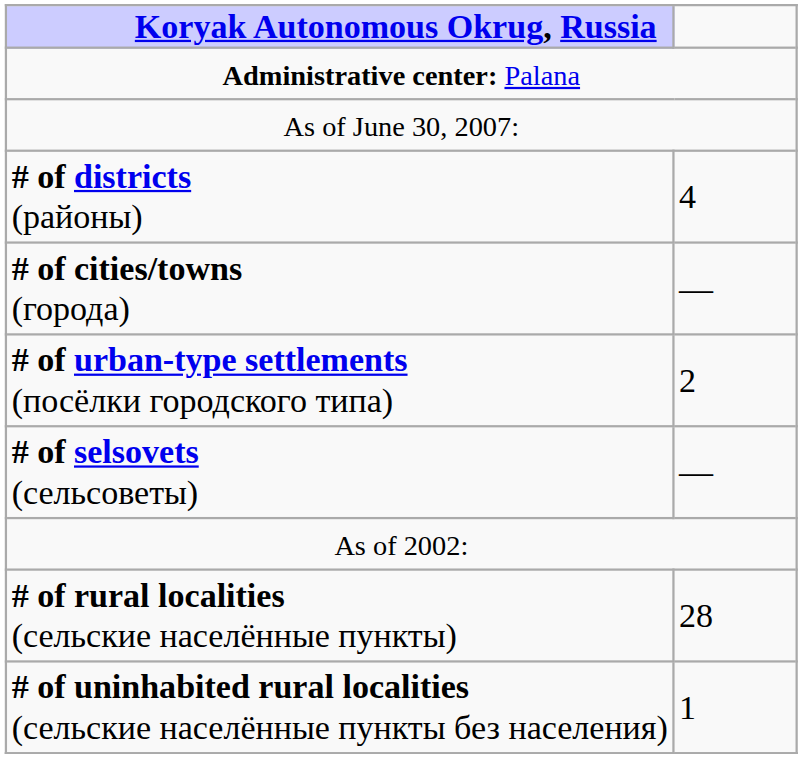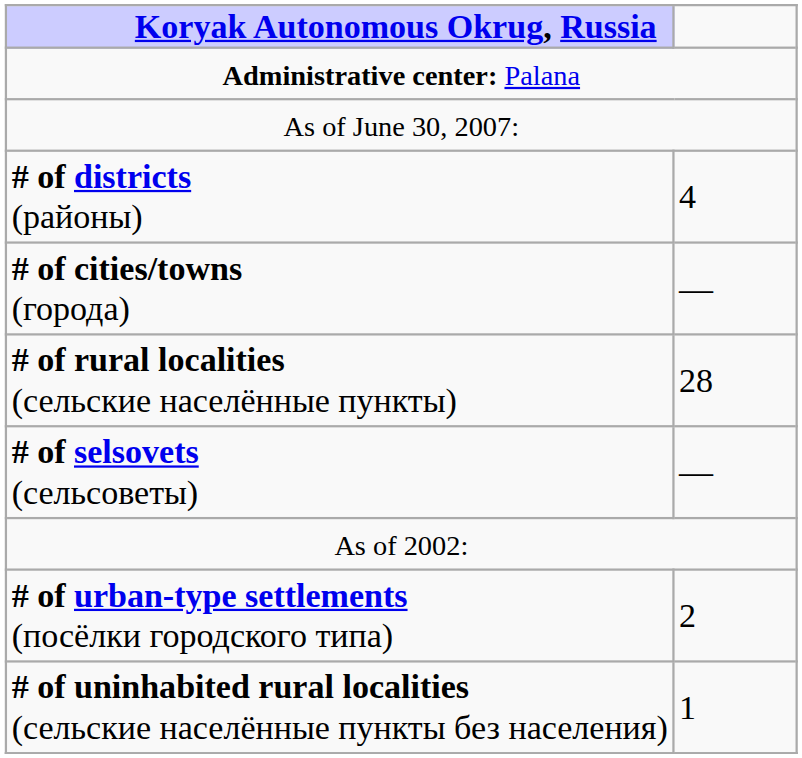rows swapped: # of urban-type settlements (посёлки городского типа) <-> # of rural localities (сельские населённые пункты)
